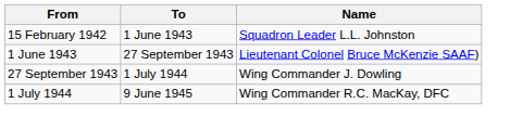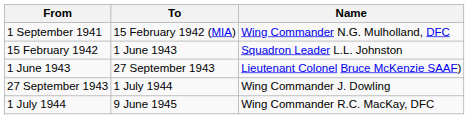+ row: 1 September 1941 | 15 February 1942 (MIA) | Wing Commander N.G. Mulholland, DFC
